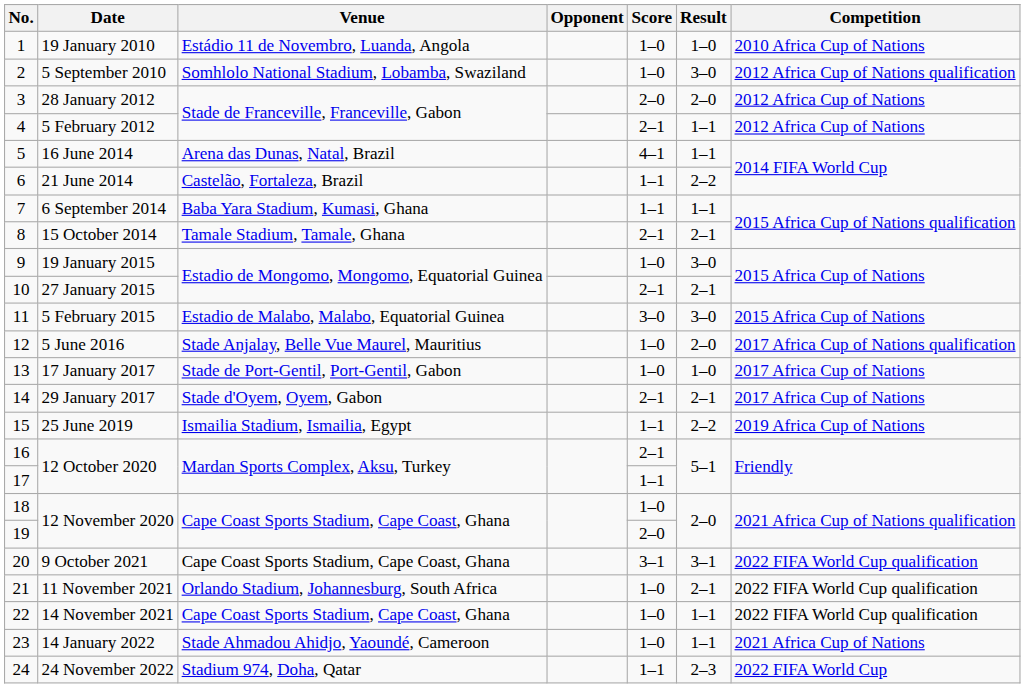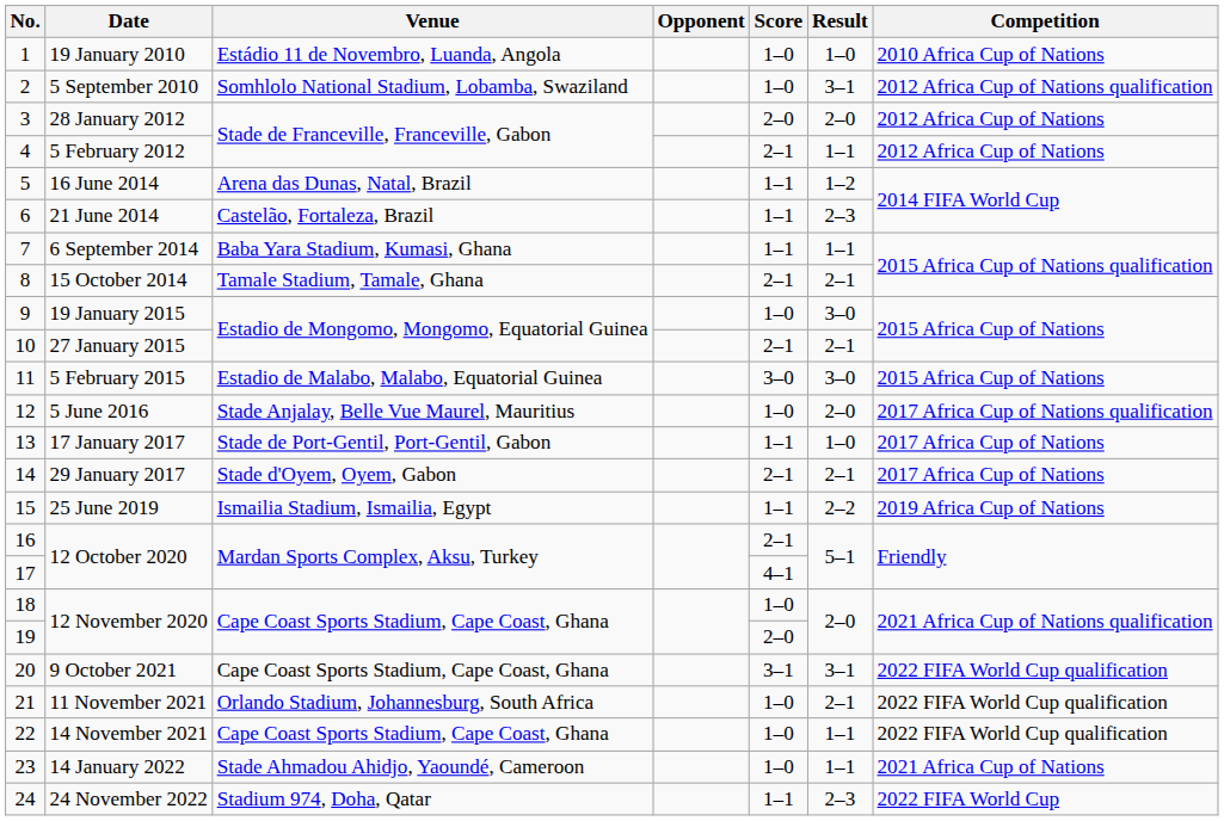5 September 2010 | Result: 3–0 -> 3–1
16 June 2014 | Score: 4–1 -> 1–1
16 June 2014 | Result: 1–1 -> 1–2
21 June 2014 | Result: 2–2 -> 2–3
17 January 2017 | Score: 1–0 -> 1–1
17 / 12 October 2020 | Score: 1–1 -> 4–1
